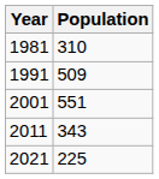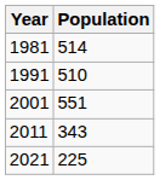1981 | Population: 310 -> 514
1991 | Population: 509 -> 510
